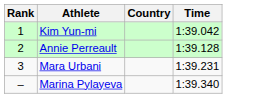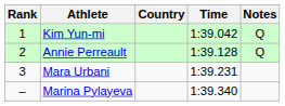+ column: Notes | Q | Q
